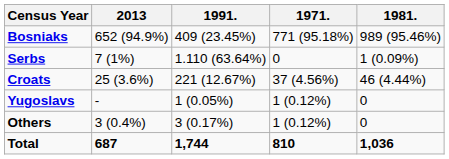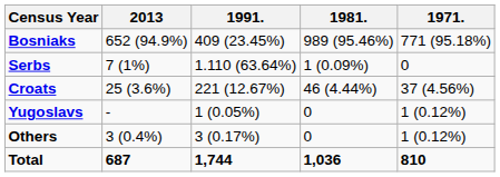columns swapped: 1981. <-> 1971.
